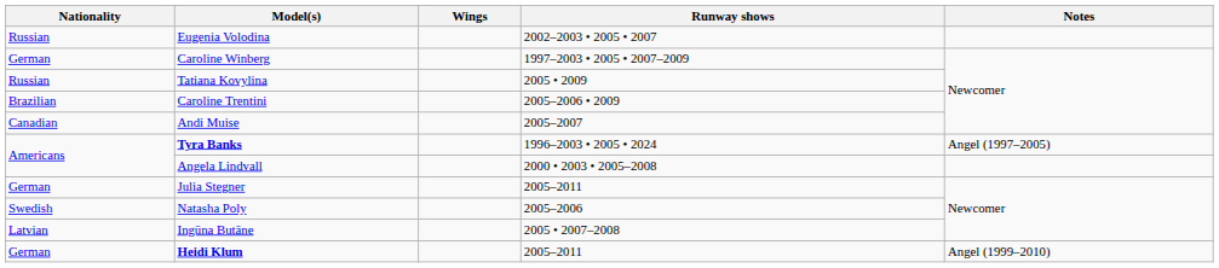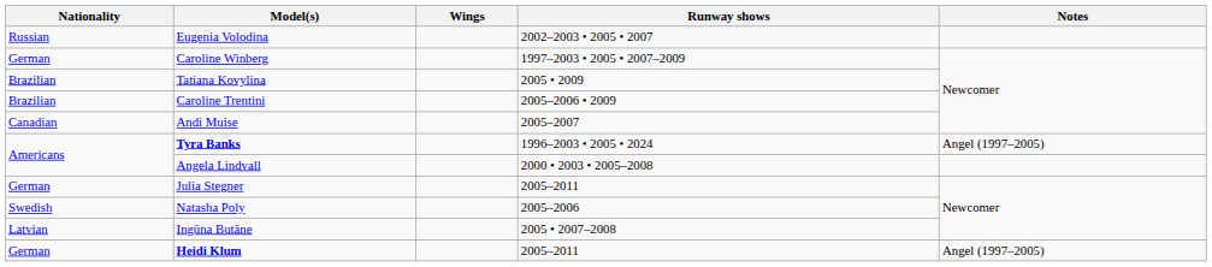Tatiana Kovylina | Nationality: Russian -> Brazilian
Heidi Klum | Notes: Angel (1999–2010) -> Angel (1997–2005)
